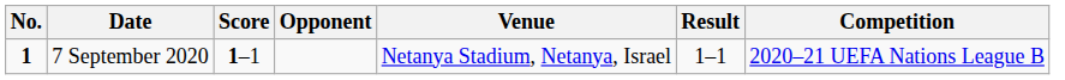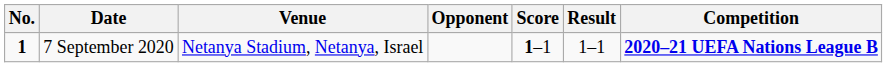columns swapped: Venue <-> Score
7 September 2020 | Competition: normal -> bold
